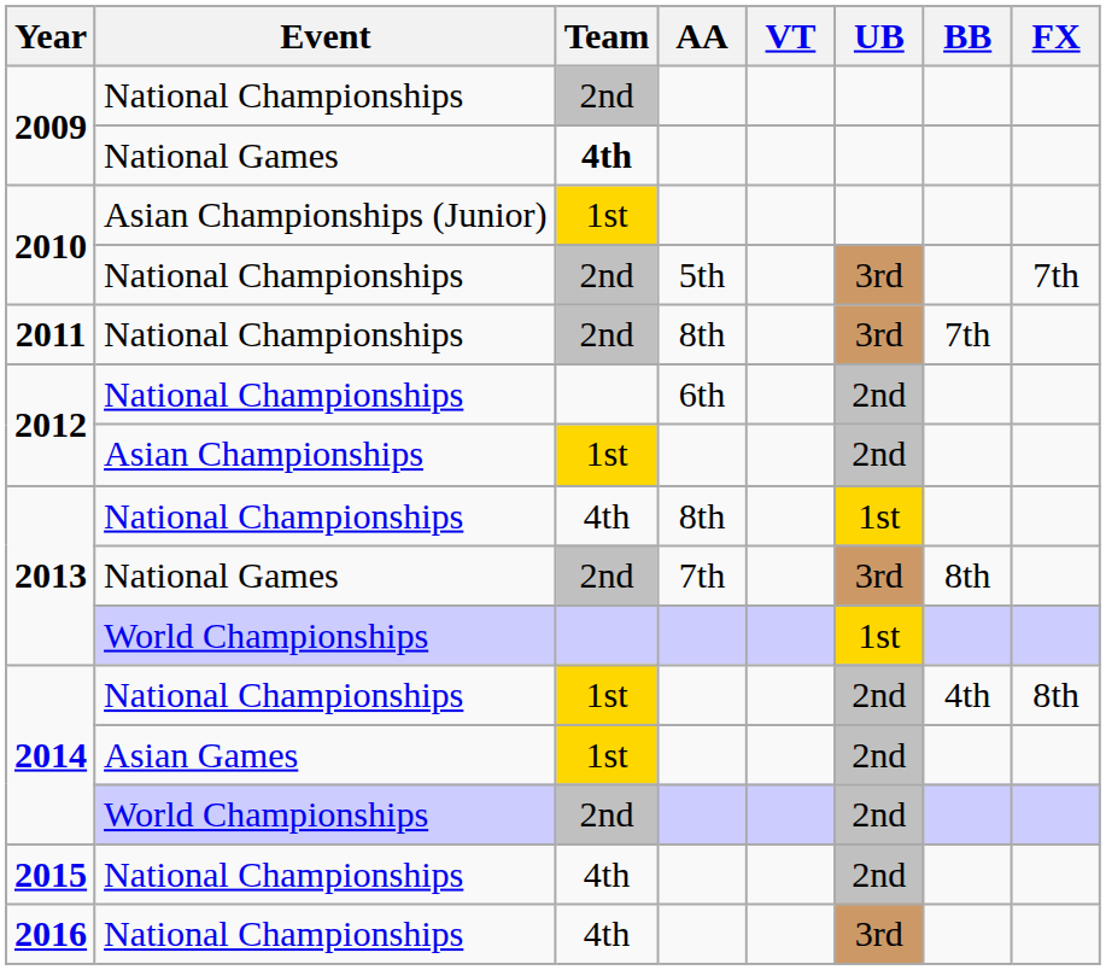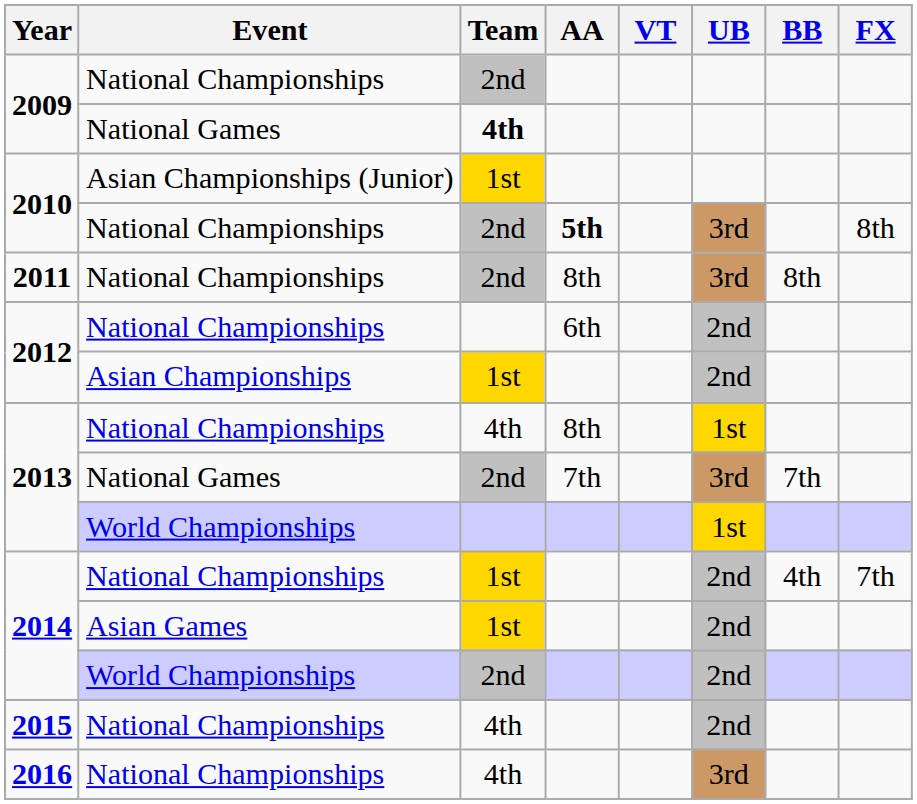2010 / National Championships | AA: normal -> bold
2010 / National Championships | FX: 7th -> 8th
2011 | BB: 7th -> 8th
2013 / National Games | BB: 8th -> 7th
2014 / National Championships | FX: 8th -> 7th
